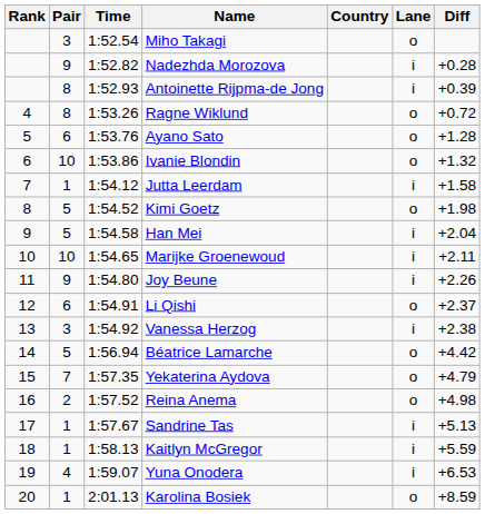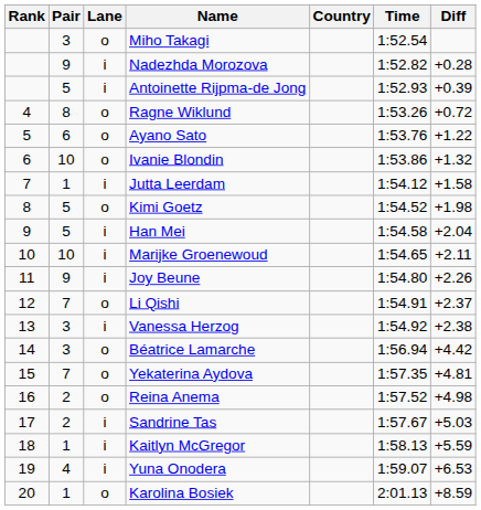columns swapped: Lane <-> Time
Antoinette Rijpma-de Jong | Pair: 8 -> 5
Ayano Sato | Diff: +1.28 -> +1.22
Li Qishi | Pair: 6 -> 7
Béatrice Lamarche | Pair: 5 -> 3
Yekaterina Aydova | Diff: +4.79 -> +4.81
Sandrine Tas | Pair: 1 -> 2
Sandrine Tas | Diff: +5.13 -> +5.03
